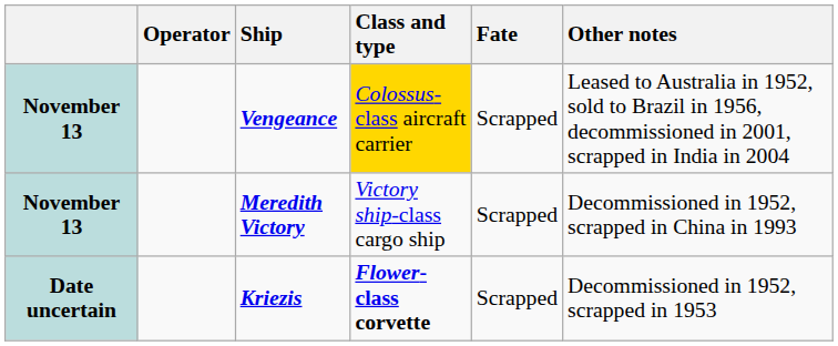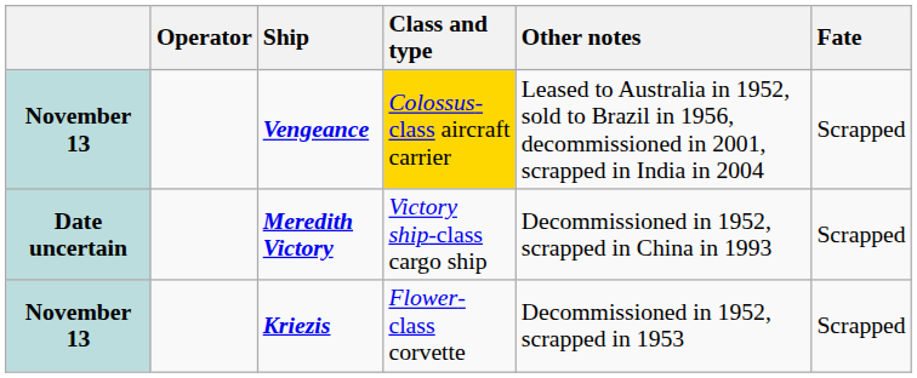columns swapped: Fate <-> Other notes
Meredith Victory | column 1: November 13 -> Date uncertain
Kriezis | column 1: Date uncertain -> November 13
Kriezis | Class and type: bold -> normal
